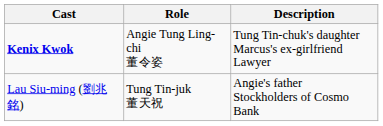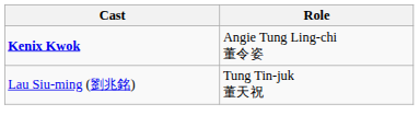- column: Description | Tung Tin-chuk's daughter Marcus's ex-girlfriend Lawyer | Angie's father Stockholders of Cosmo Bank
